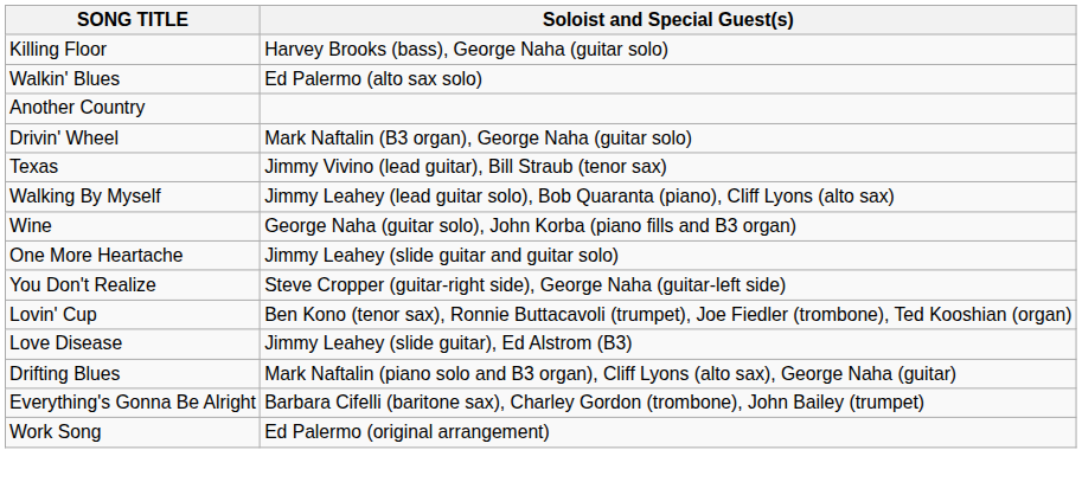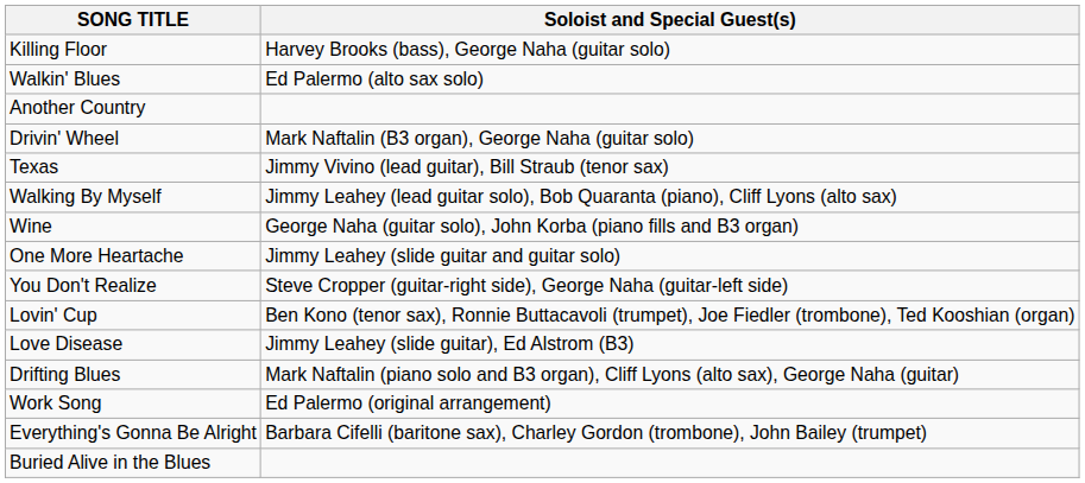rows swapped: Work Song <-> Everything's Gonna Be Alright
+ row: Buried Alive in the Blues
